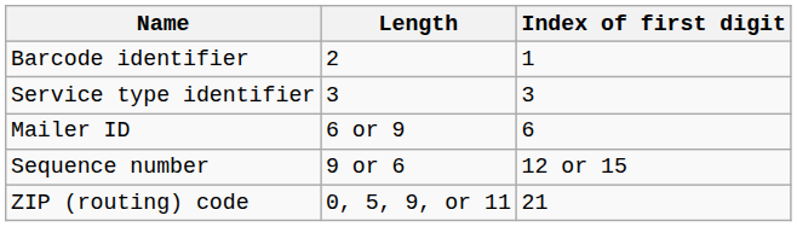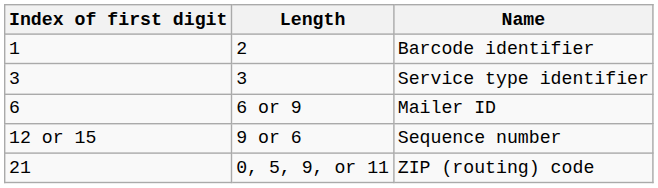columns swapped: Index of first digit <-> Name
